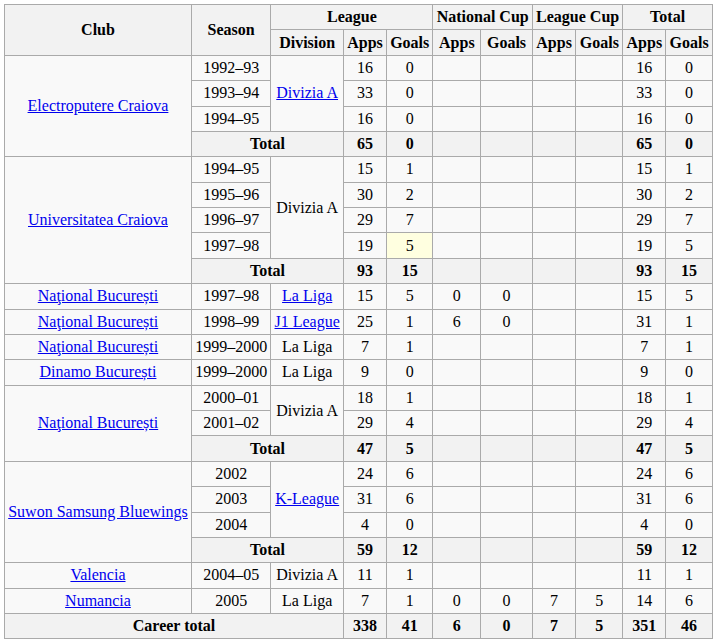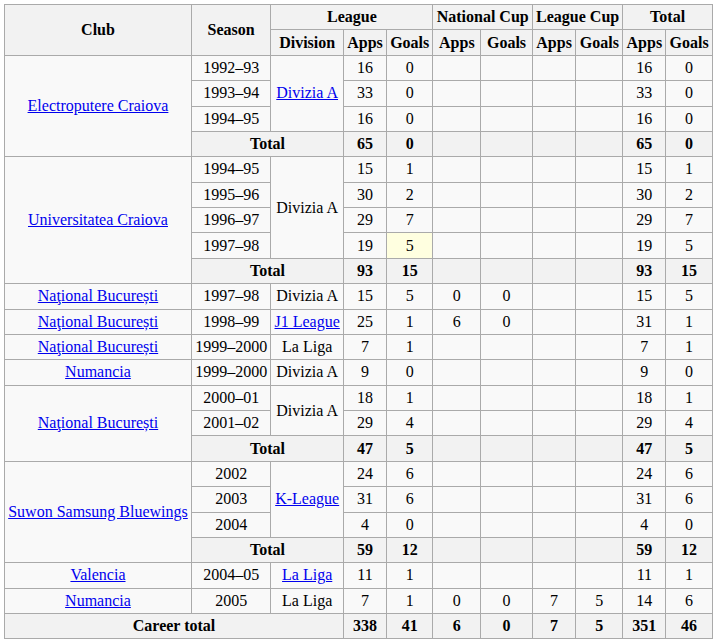1997–98 / 15 | League / Division: La Liga -> Divizia A
1999–2000 / 9 | Club: Dinamo București -> Numancia
1999–2000 / 9 | League / Division: La Liga -> Divizia A
2004–05 | League / Division: Divizia A -> La Liga
